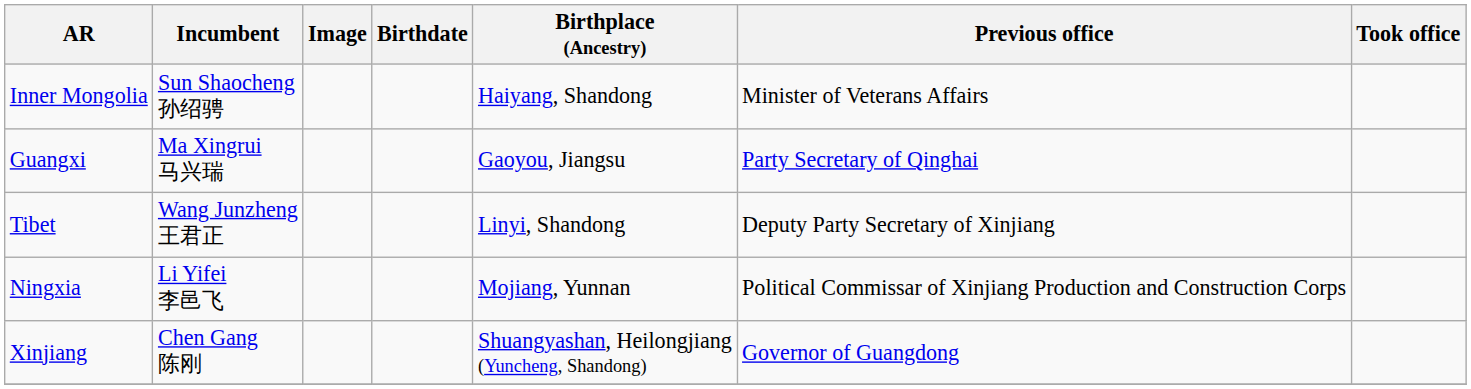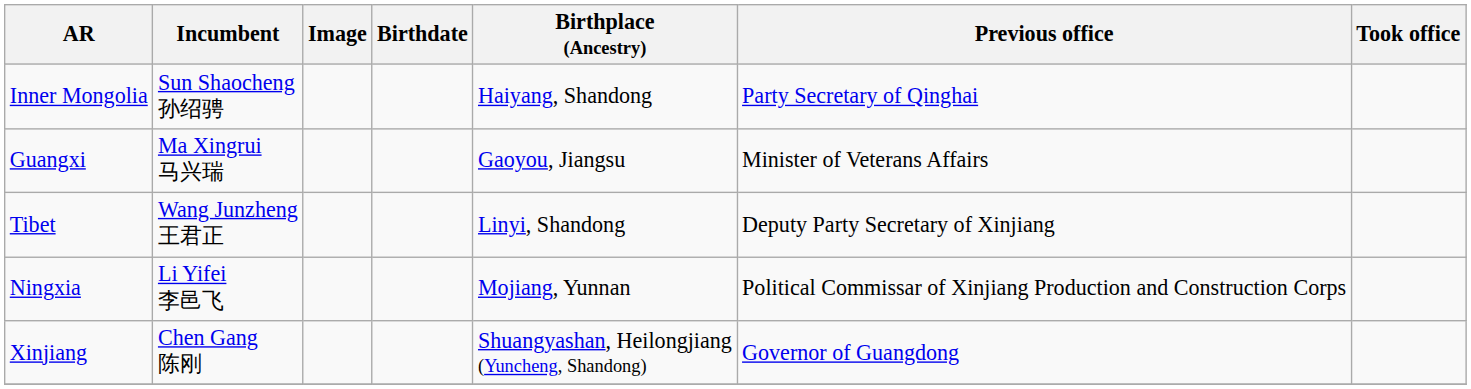Inner Mongolia | Previous office: Minister of Veterans Affairs -> Party Secretary of Qinghai
Guangxi | Previous office: Party Secretary of Qinghai -> Minister of Veterans Affairs
